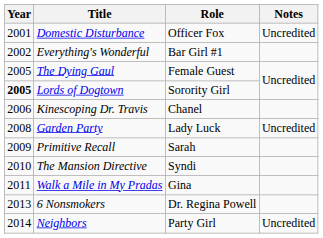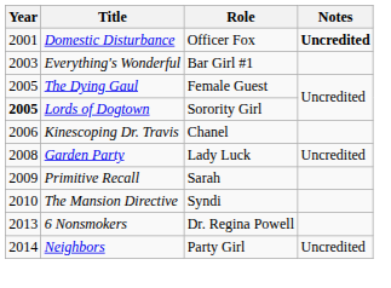Domestic Disturbance | Notes: normal -> bold
Everything's Wonderful | Year: 2002 -> 2003
- row: 2011 | Walk a Mile in My Pradas | Gina
